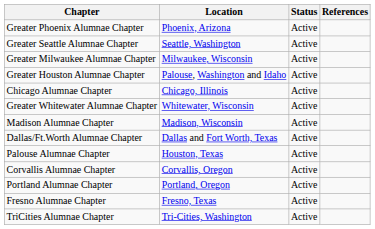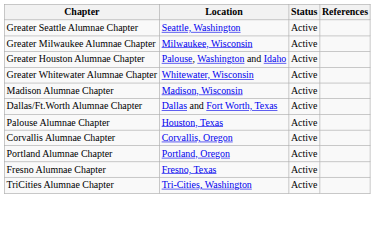- row: Greater Phoenix Alumnae Chapter | Phoenix, Arizona | Active
- row: Chicago Alumnae Chapter | Chicago, Illinois | Active
